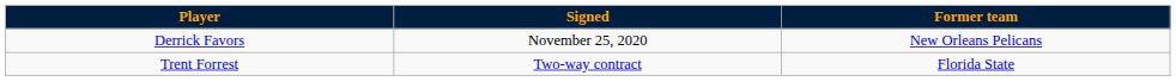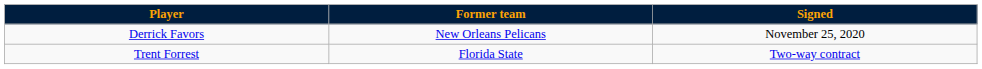columns swapped: Signed <-> Former team
